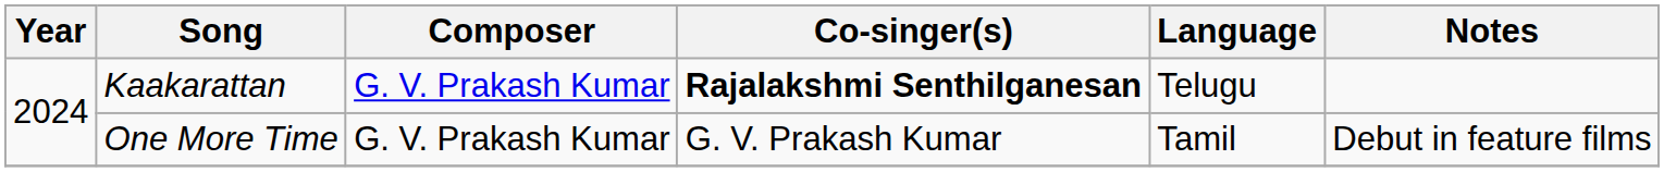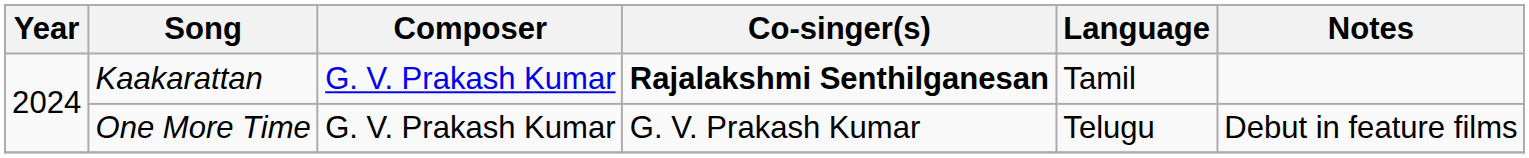Kaakarattan | Language: Telugu -> Tamil
One More Time | Language: Tamil -> Telugu
